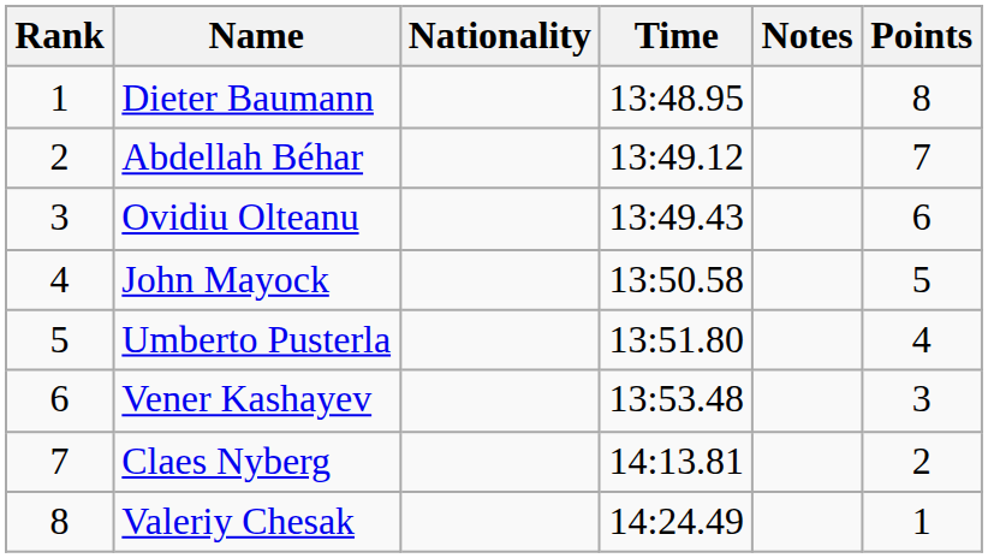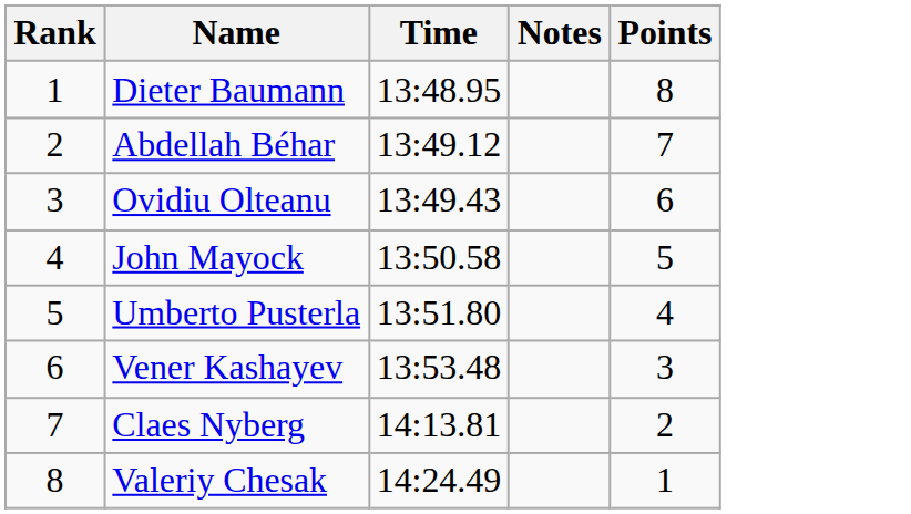- column: Nationality
